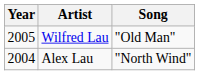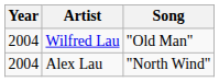Wilfred Lau | Year: 2005 -> 2004
